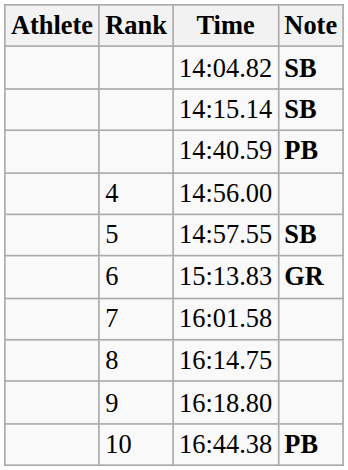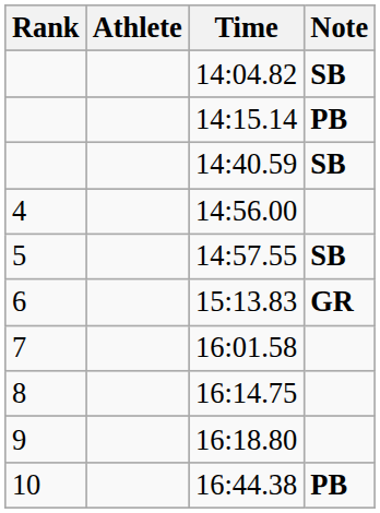columns swapped: Rank <-> Athlete
14:15.14 | Note: SB -> PB
14:40.59 | Note: PB -> SB
